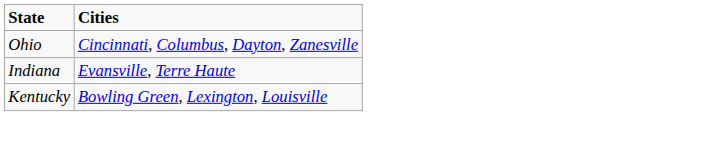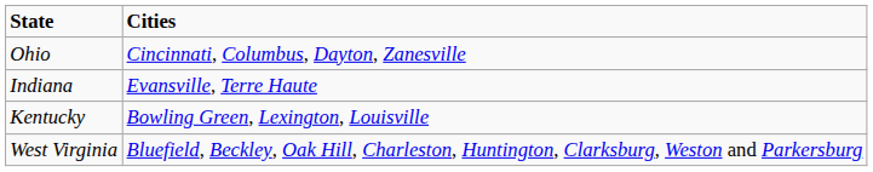+ row: West Virginia | Bluefield, Beckley, Oak Hill, Charleston, Huntington, Clarksburg, Weston and Parkersburg
